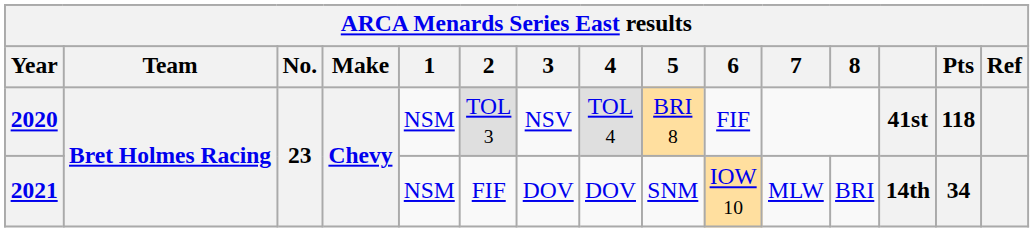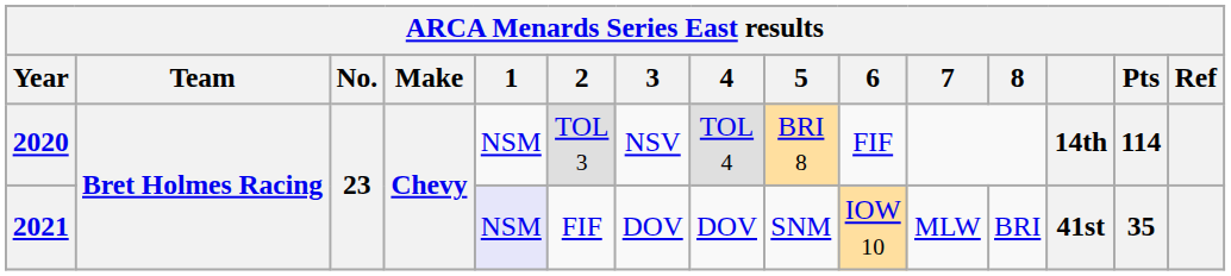2020 | ARCA Menards Series East results: 41st -> 14th
2020 | ARCA Menards Series East results / Pts: 118 -> 114
2021 | ARCA Menards Series East results / 1: no background -> lavender background
2021 | ARCA Menards Series East results: 14th -> 41st
2021 | ARCA Menards Series East results / Pts: 34 -> 35
